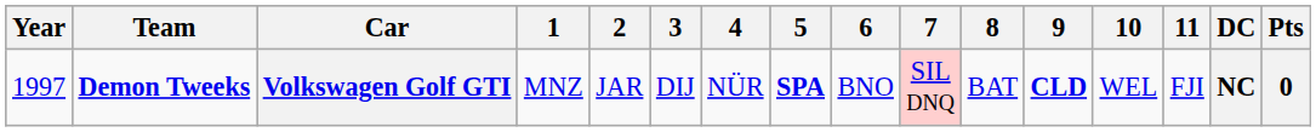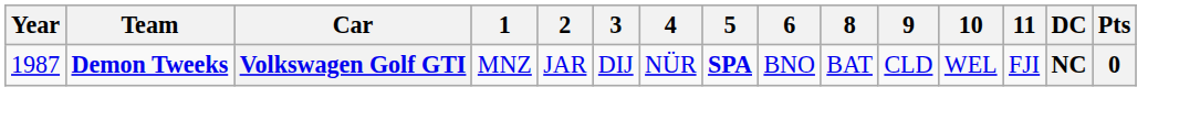- column: 7 | SIL DNQ
Volkswagen Golf GTI | Year: 1997 -> 1987
Volkswagen Golf GTI | 9: bold -> normal
